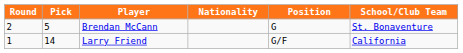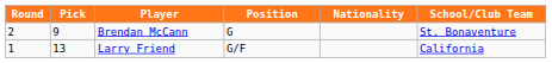columns swapped: Position <-> Nationality
Brendan McCann | Pick: 5 -> 9
Larry Friend | Pick: 14 -> 13
